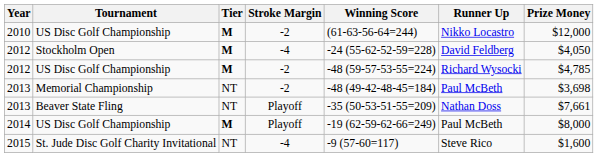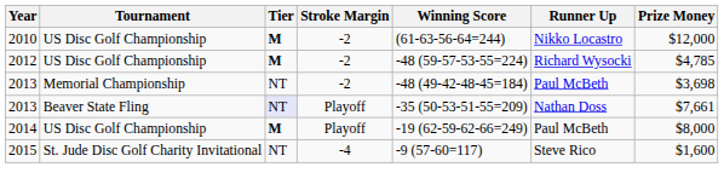- row: 2012 | Stockholm Open | M | -4 | -24 (55-62-52-59=228) | David Feldberg | $4,050
2013 / Beaver State Fling | Tier: no background -> lavender background
